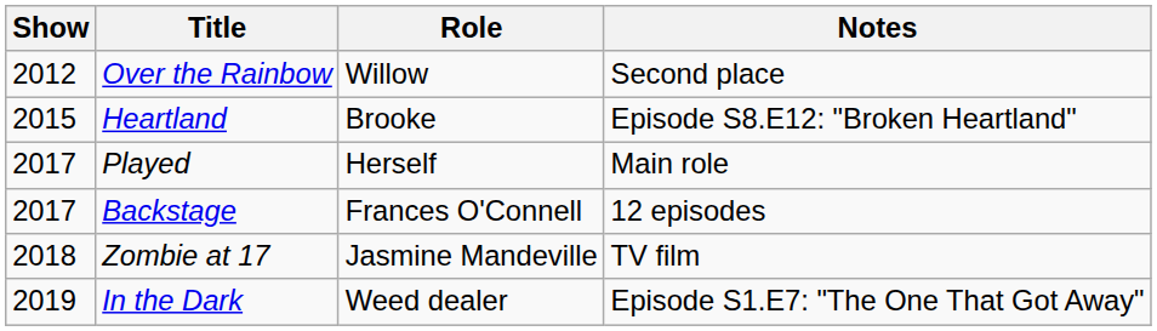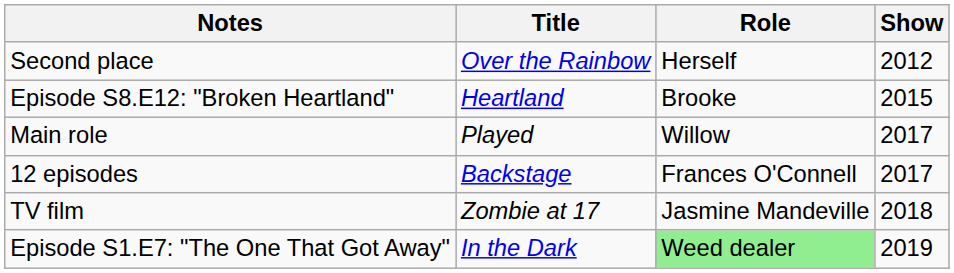columns swapped: Show <-> Notes
Over the Rainbow | Role: Willow -> Herself
Played | Role: Herself -> Willow
In the Dark | Role: no background -> lightgreen background
